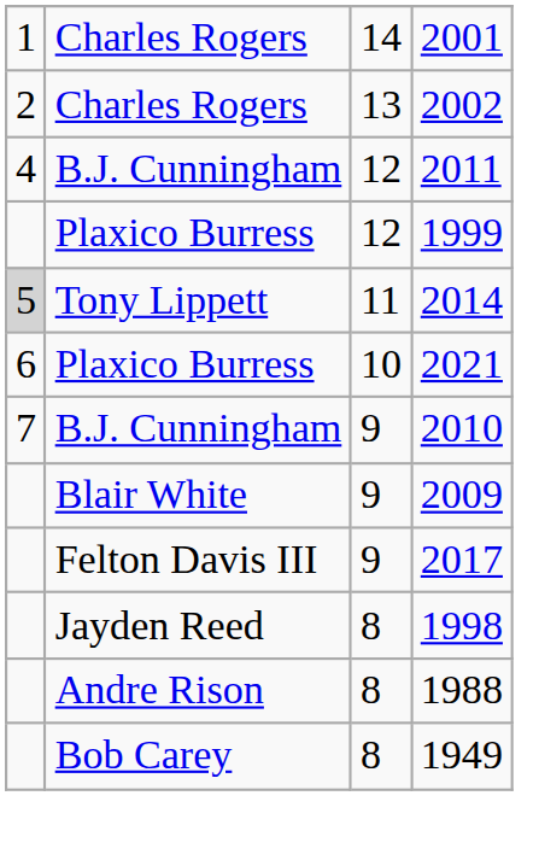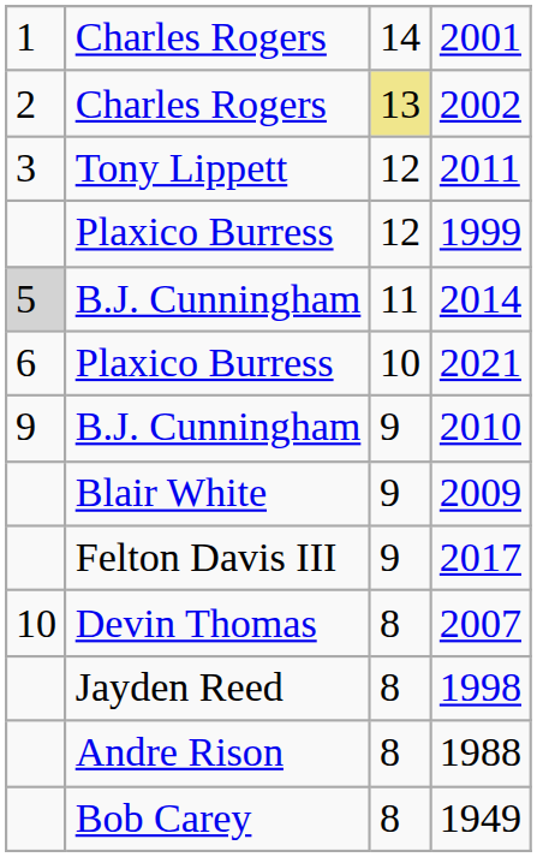2002 | column 3: no background -> khaki background
2011 | column 1: 4 -> 3
2011 | column 2: B.J. Cunningham -> Tony Lippett
2014 | column 2: Tony Lippett -> B.J. Cunningham
2010 | column 1: 7 -> 9
+ row: 10 | Devin Thomas | 8 | 2007
